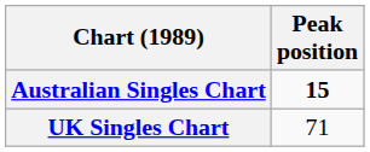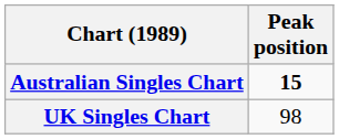UK Singles Chart | Peak position: 71 -> 98
